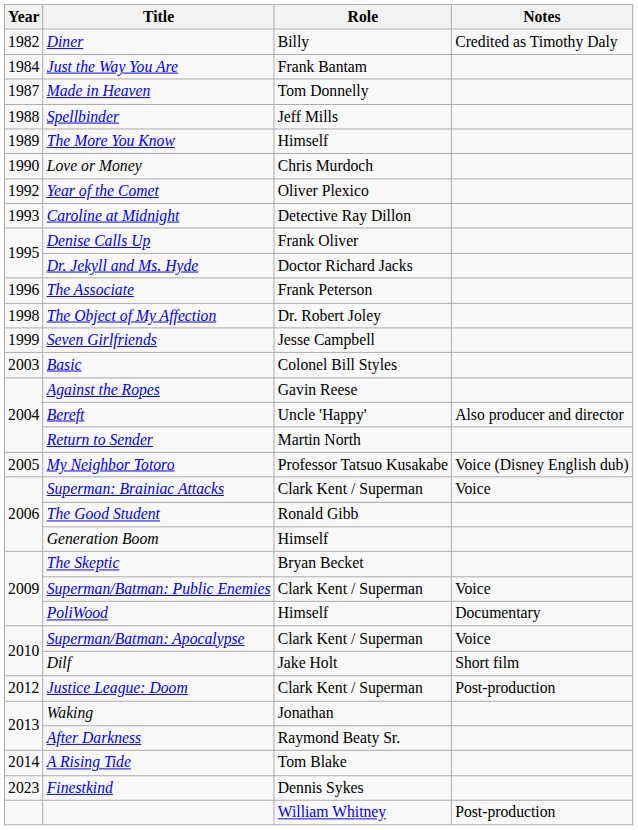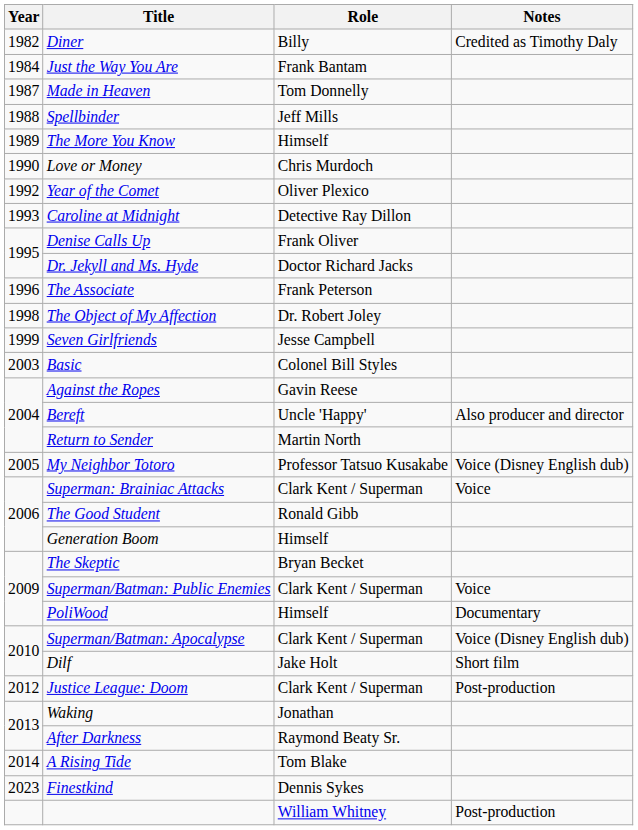Superman/Batman: Apocalypse | Notes: Voice -> Voice (Disney English dub)
